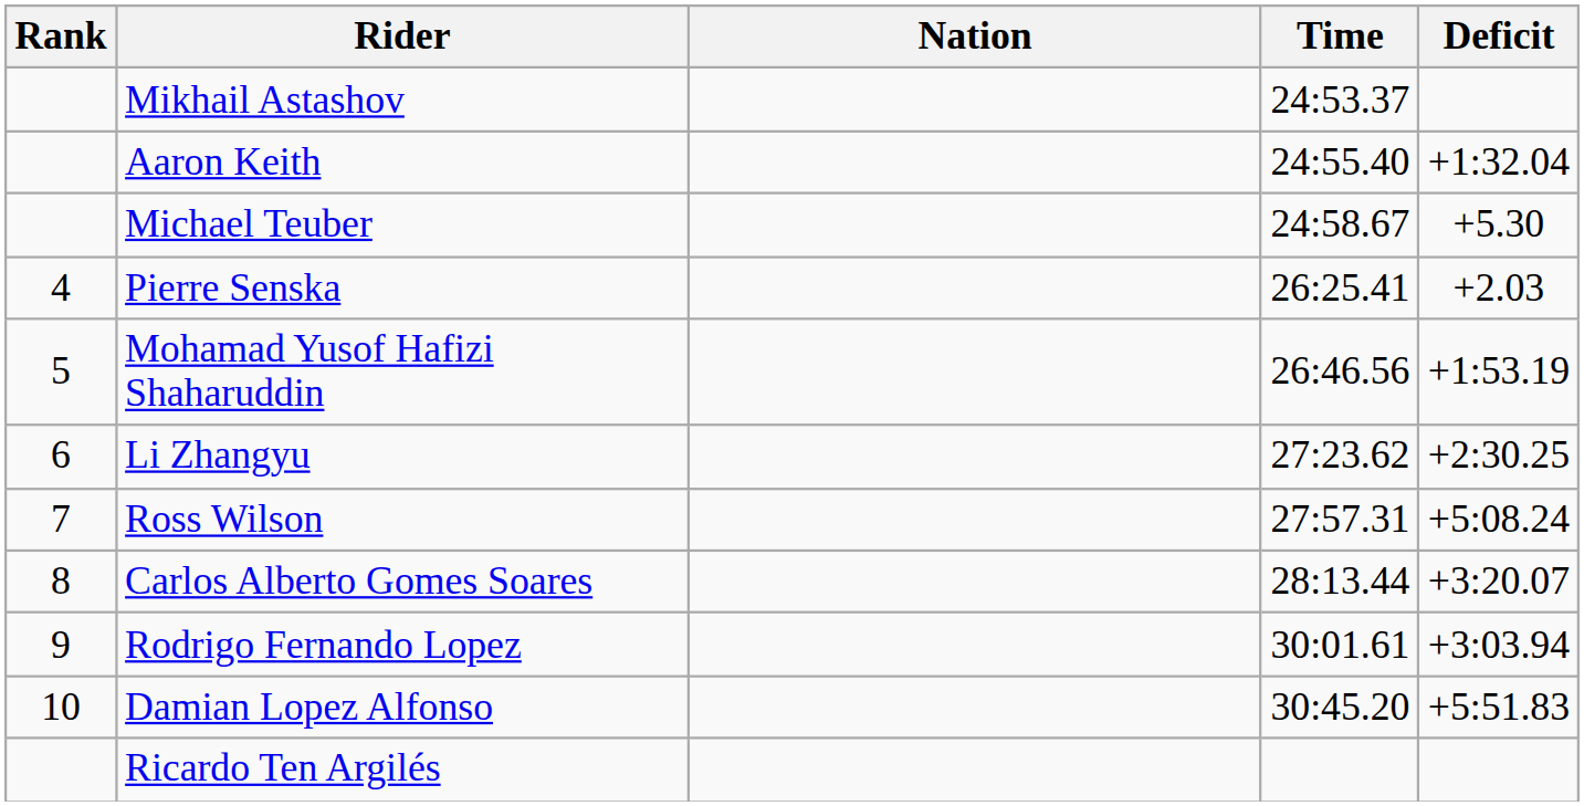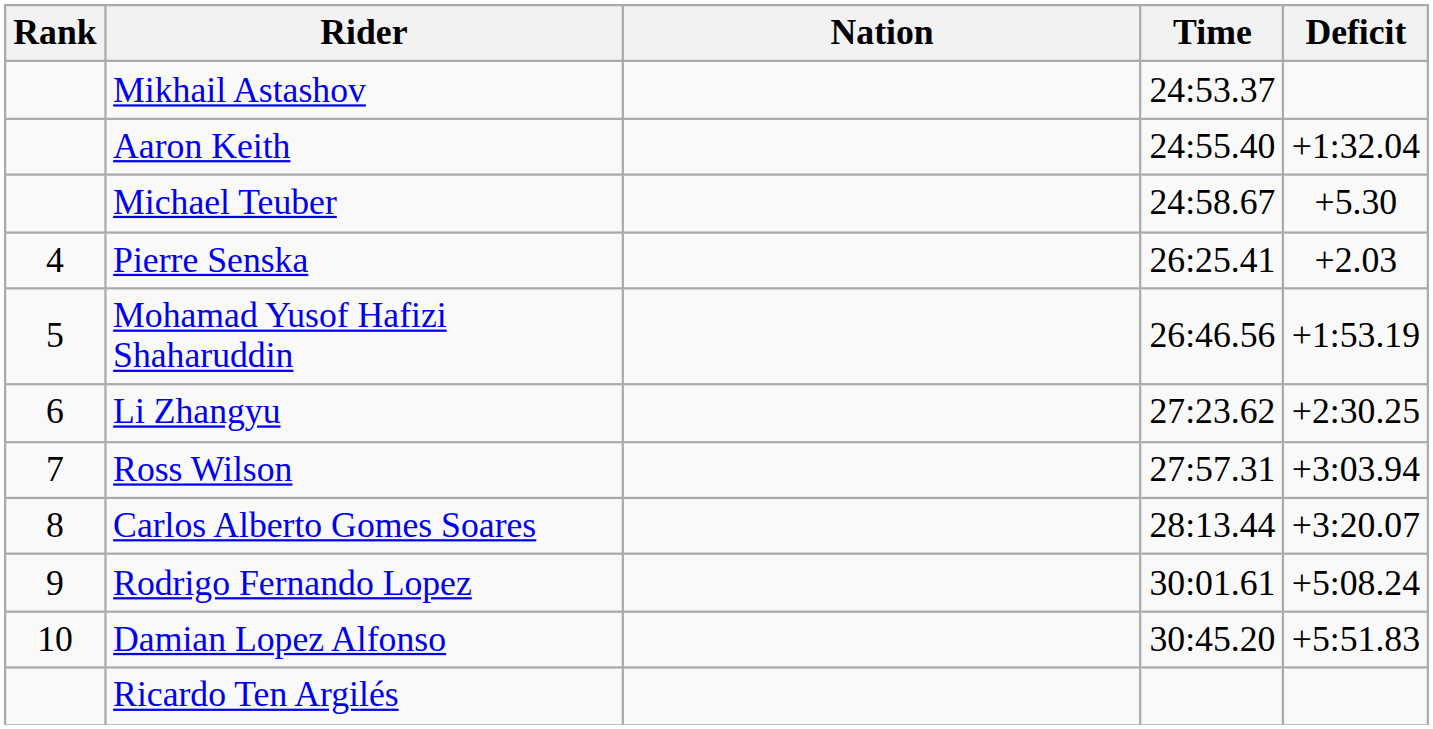Ross Wilson | Deficit: +5:08.24 -> +3:03.94
Rodrigo Fernando Lopez | Deficit: +3:03.94 -> +5:08.24
